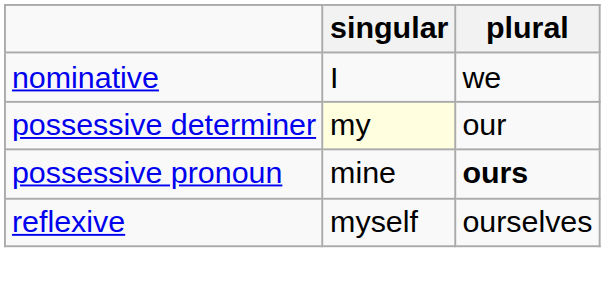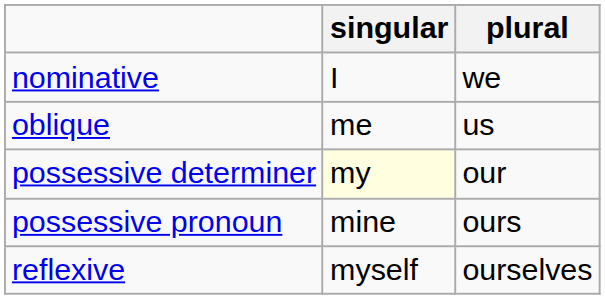+ row: oblique | me | us
possessive pronoun | plural: bold -> normal
